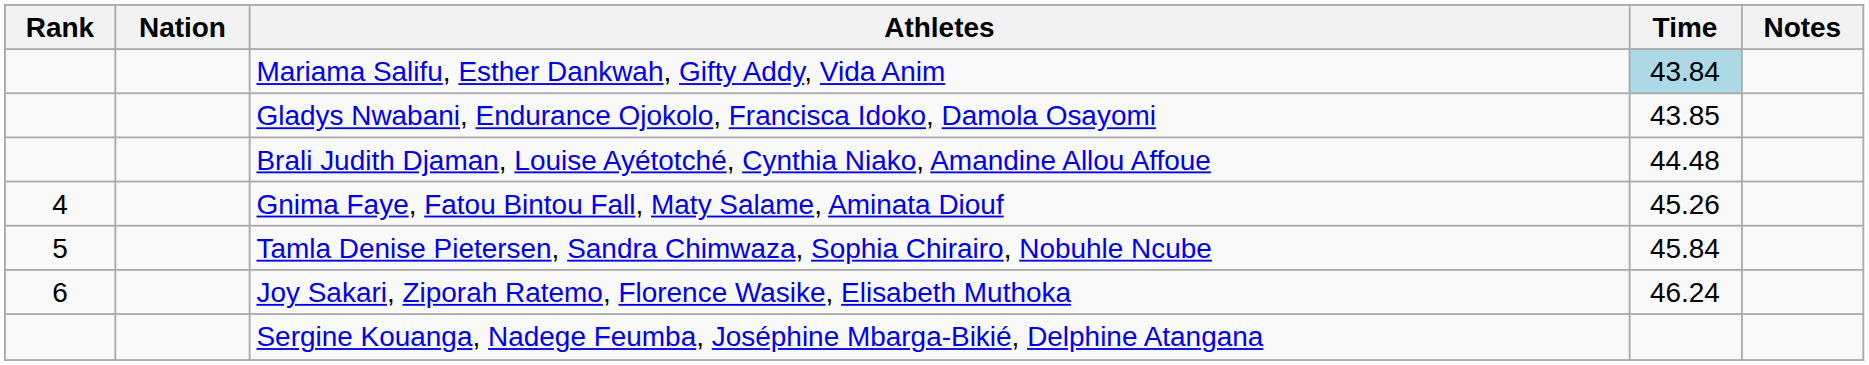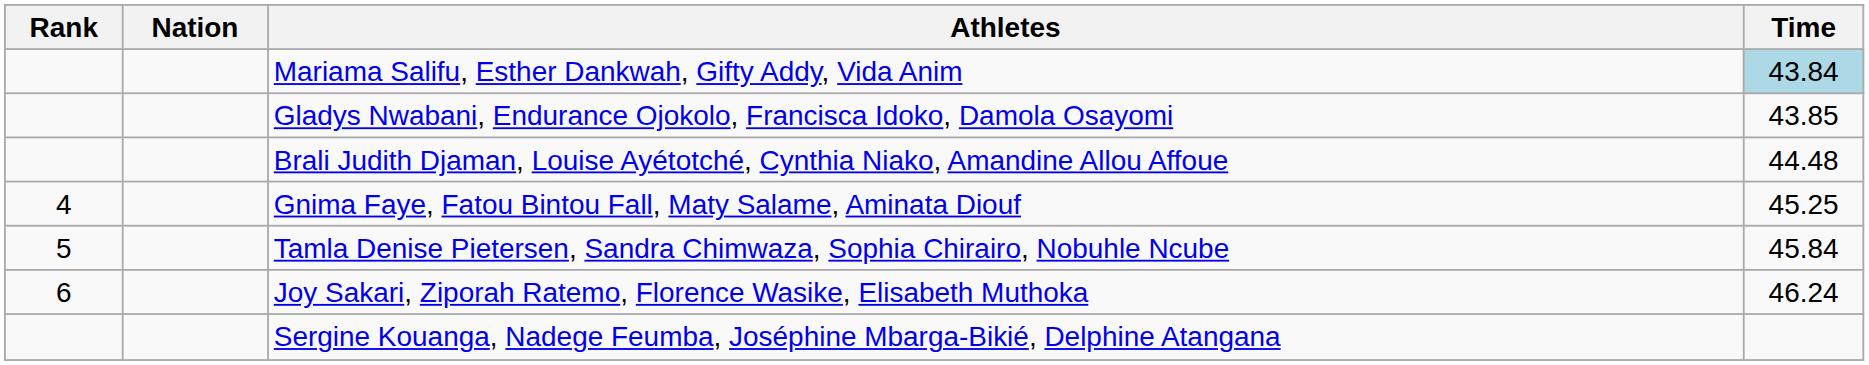- column: Notes
Gnima Faye, Fatou Bintou Fall, Maty Salame, Aminata Diouf | Time: 45.26 -> 45.25
